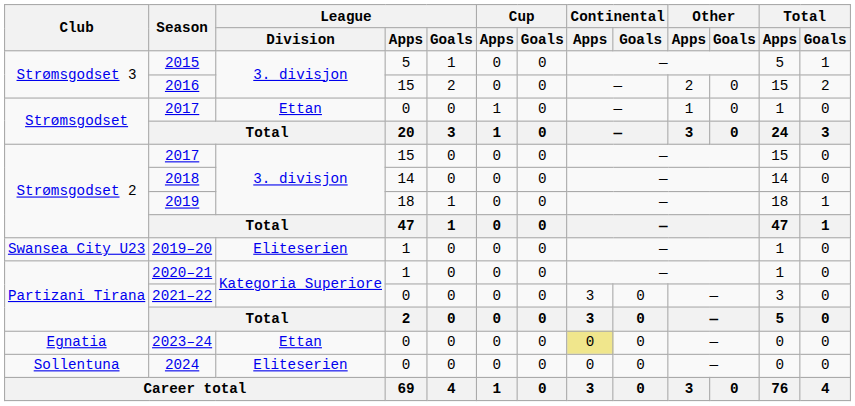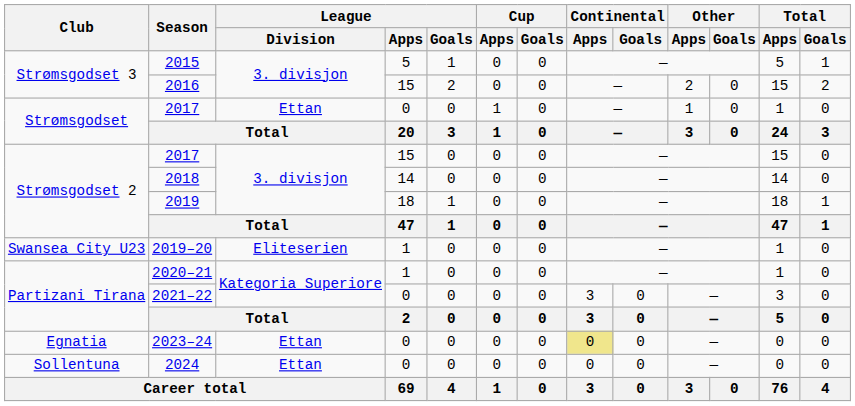2024 | League / Division: Eliteserien -> Ettan
